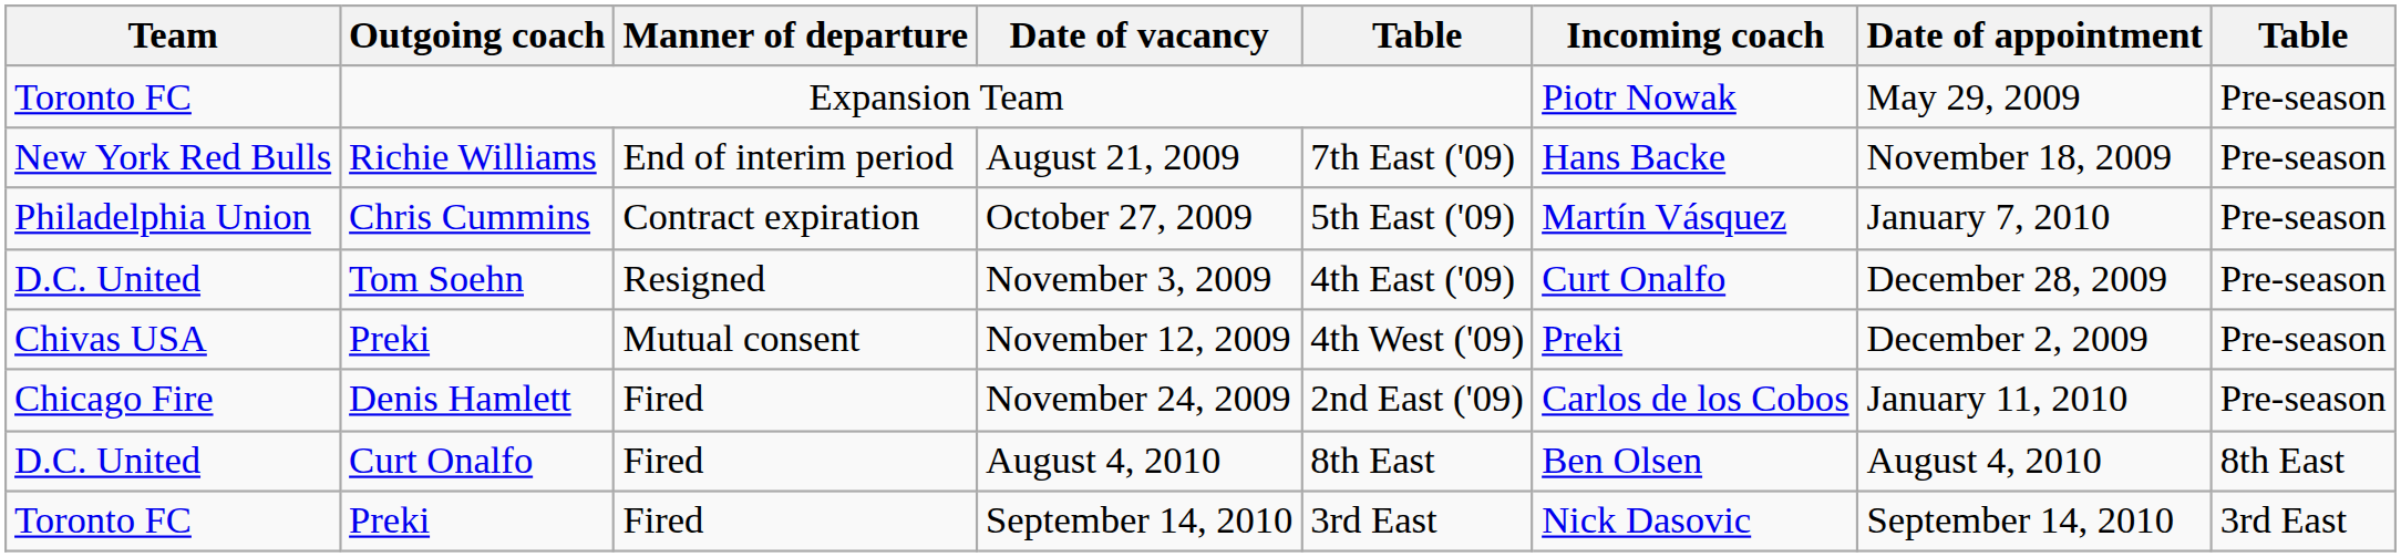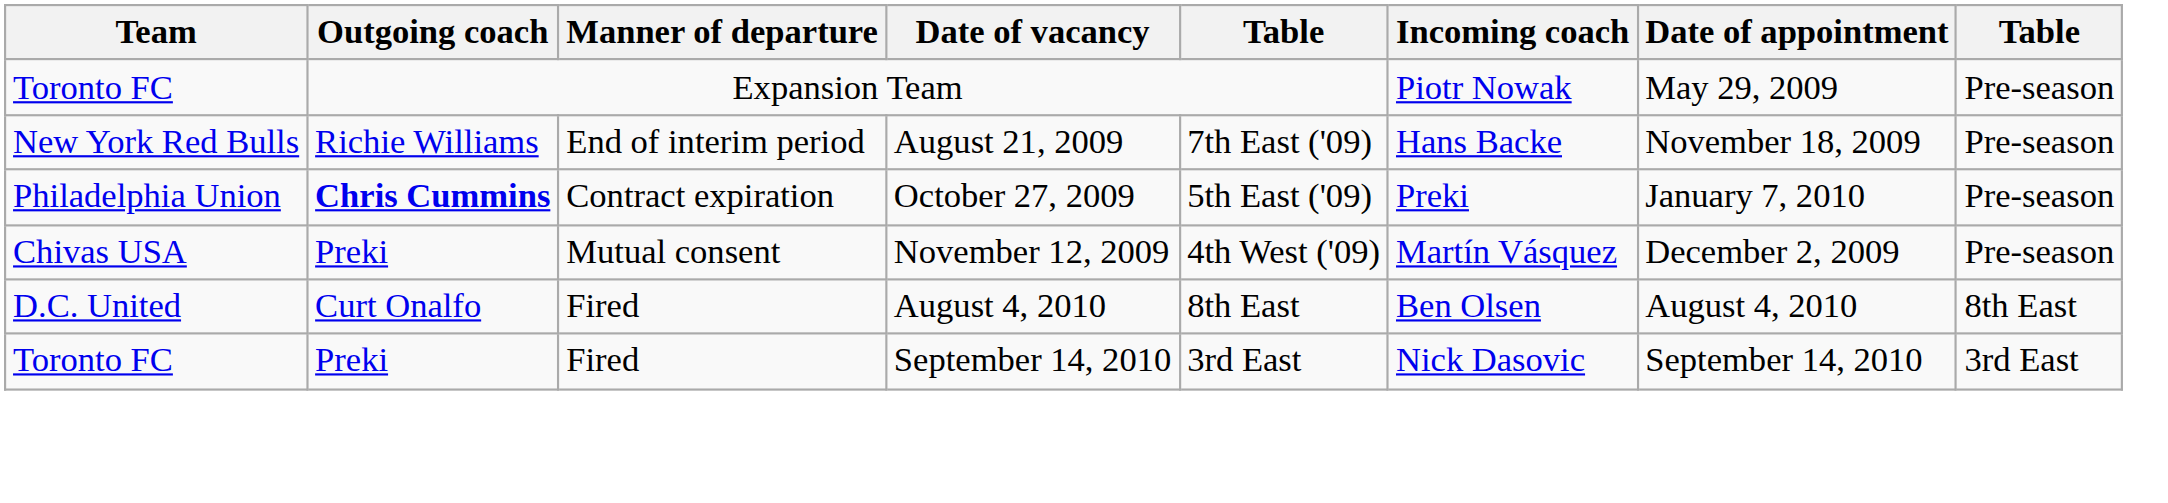October 27, 2009 | Outgoing coach: normal -> bold
October 27, 2009 | Incoming coach: Martín Vásquez -> Preki
- row: D.C. United | Tom Soehn | Resigned | November 3, 2009 | 4th East ('09) | Curt Onalfo | December 28, 2009 | Pre-season
November 12, 2009 | Incoming coach: Preki -> Martín Vásquez
- row: Chicago Fire | Denis Hamlett | Fired | November 24, 2009 | 2nd East ('09) | Carlos de los Cobos | January 11, 2010 | Pre-season
